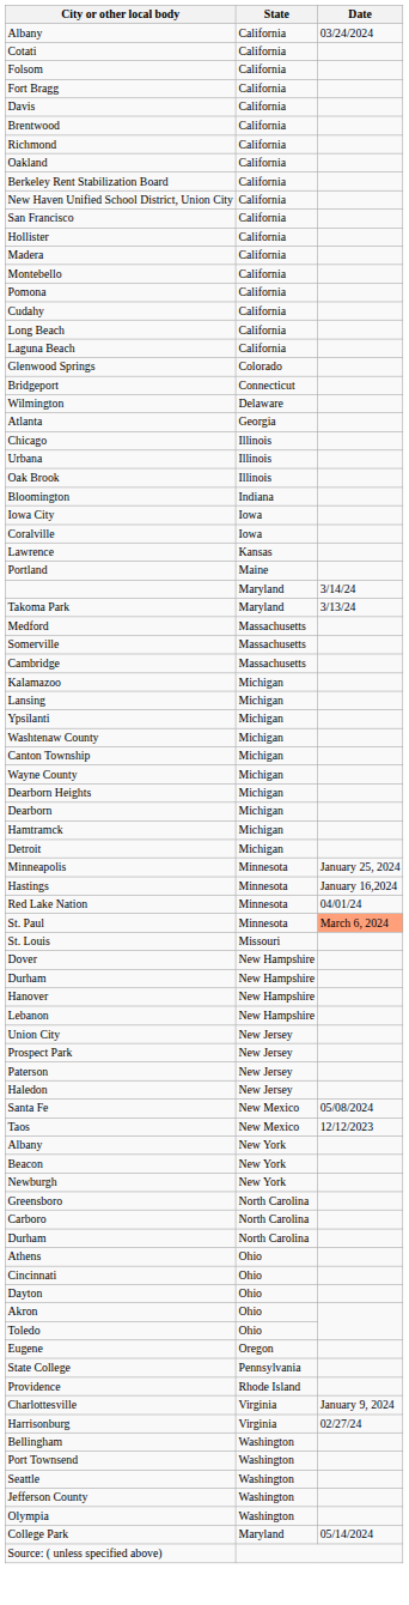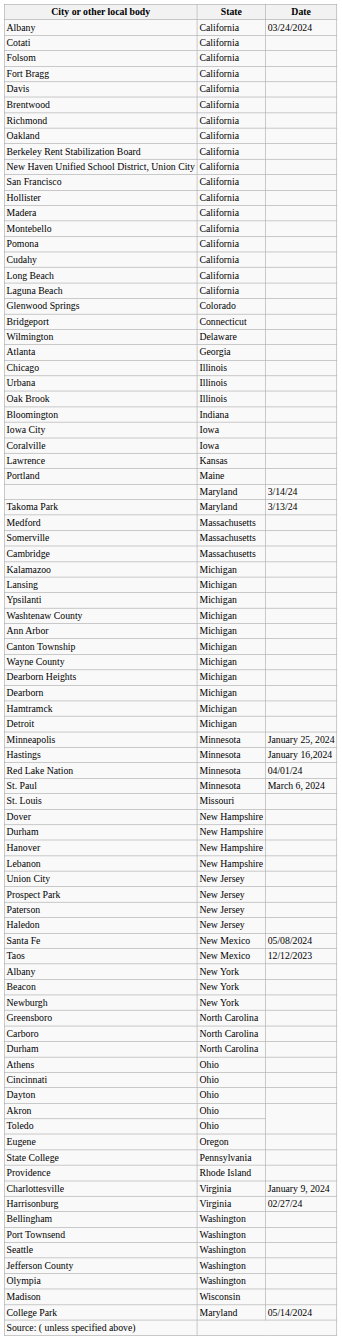+ row: Ann Arbor | Michigan
St. Paul | Date: lightsalmon background -> no background
+ row: Madison | Wisconsin
